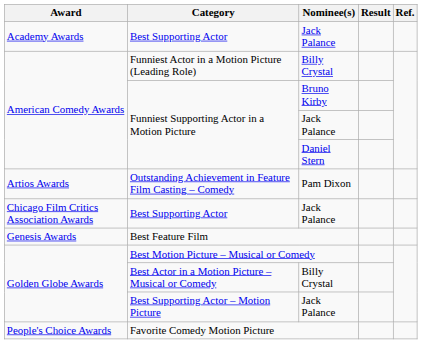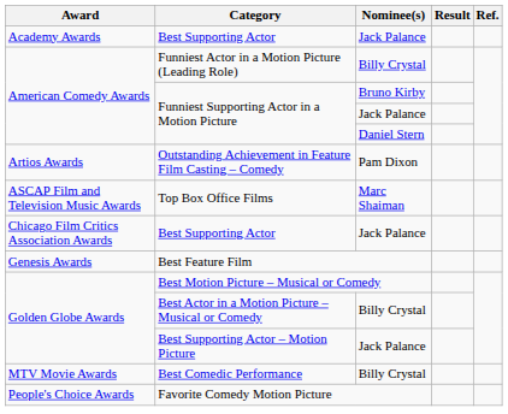+ row: ASCAP Film and Television Music Awards | Top Box Office Films | Marc Shaiman
+ row: MTV Movie Awards | Best Comedic Performance | Billy Crystal
